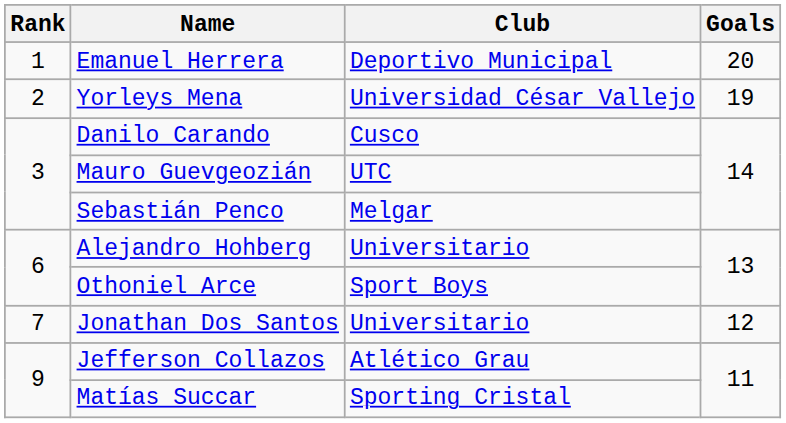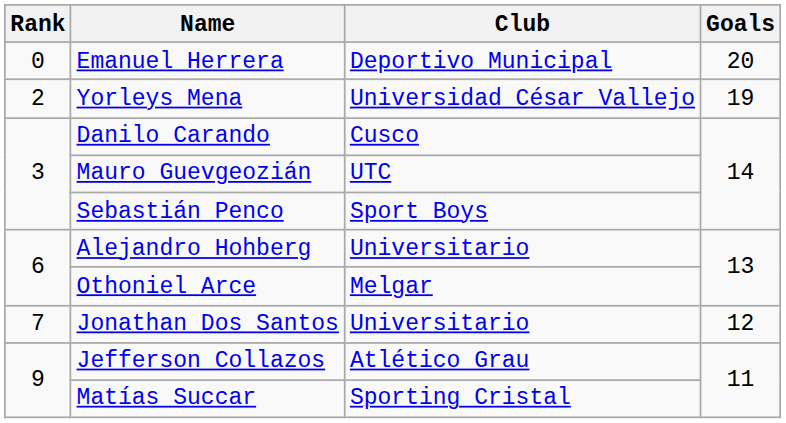Emanuel Herrera | Rank: 1 -> 0
Sebastián Penco | Club: Melgar -> Sport Boys
Othoniel Arce | Club: Sport Boys -> Melgar
